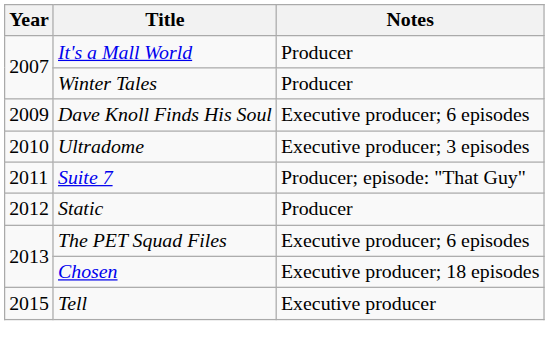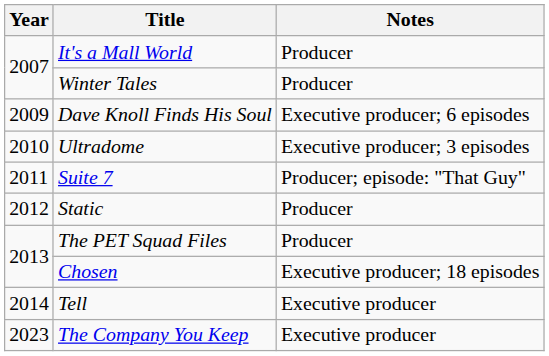The PET Squad Files | Notes: Executive producer; 6 episodes -> Producer
Tell | Year: 2015 -> 2014
+ row: 2023 | The Company You Keep | Executive producer
